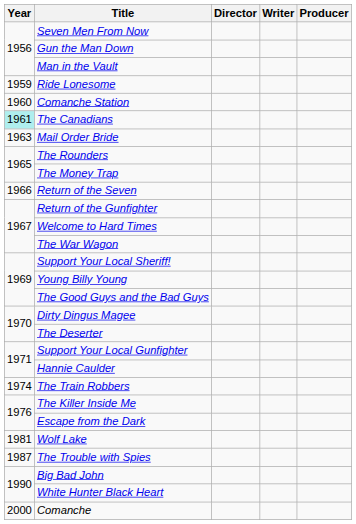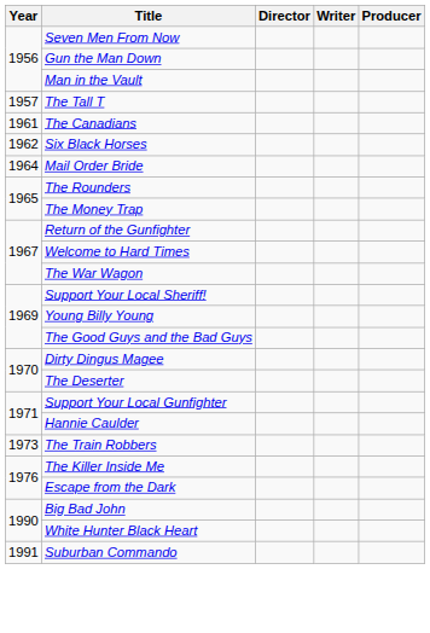+ row: 1957 | The Tall T
- row: 1959 | Ride Lonesome
- row: 1960 | Comanche Station
The Canadians | Year: paleturquoise background -> no background
+ row: 1962 | Six Black Horses
Mail Order Bride | Year: 1963 -> 1964
- row: 1966 | Return of the Seven
The Train Robbers | Year: 1974 -> 1973
- row: 1981 | Wolf Lake
- row: 1987 | The Trouble with Spies
+ row: 1991 | Suburban Commando
- row: 2000 | Comanche
